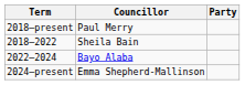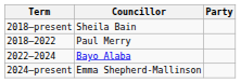2018–present | Councillor: Paul Merry -> Sheila Bain
2018–2022 | Councillor: Sheila Bain -> Paul Merry
